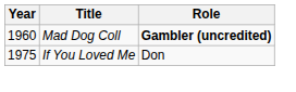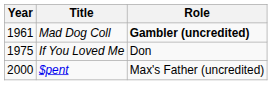Mad Dog Coll | Year: 1960 -> 1961
+ row: 2000 | $pent | Max's Father (uncredited)
